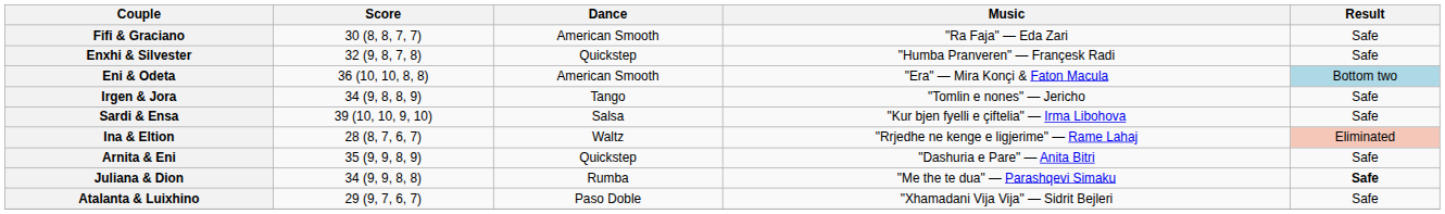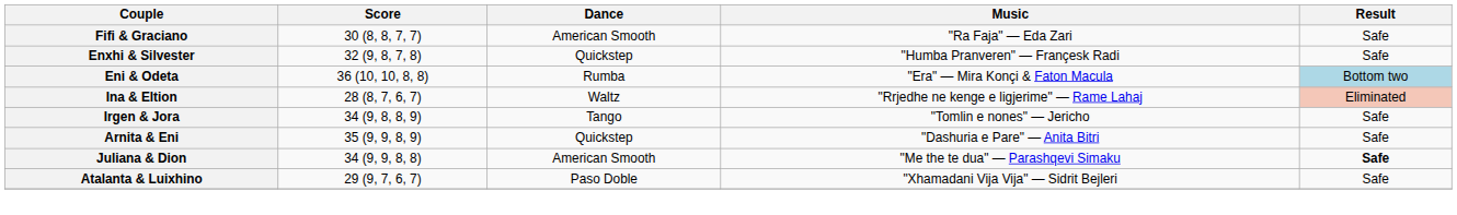Eni & Odeta | Dance: American Smooth -> Rumba
rows swapped: Ina & Eltion <-> Irgen & Jora
- row: Sardi & Ensa | 39 (10, 10, 9, 10) | Salsa | "Kur bjen fyelli e çiftelia" — Irma Libohova | Safe
Juliana & Dion | Dance: Rumba -> American Smooth
